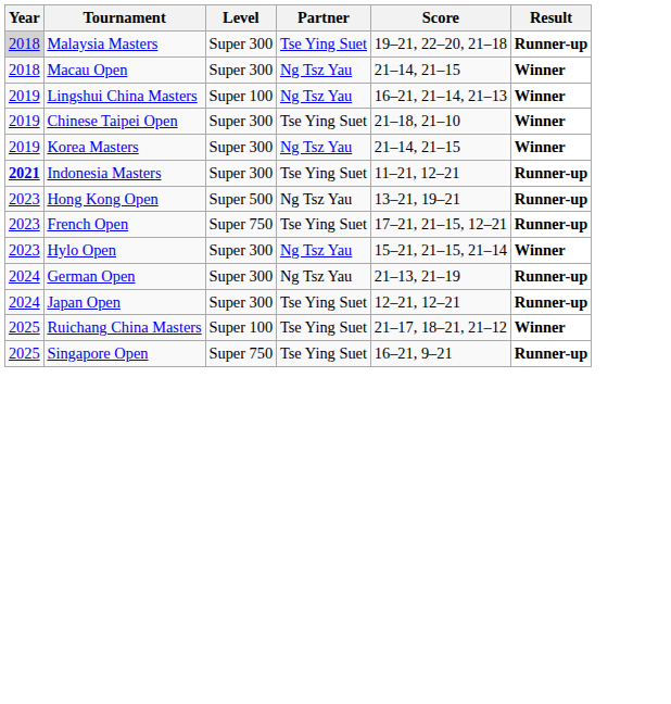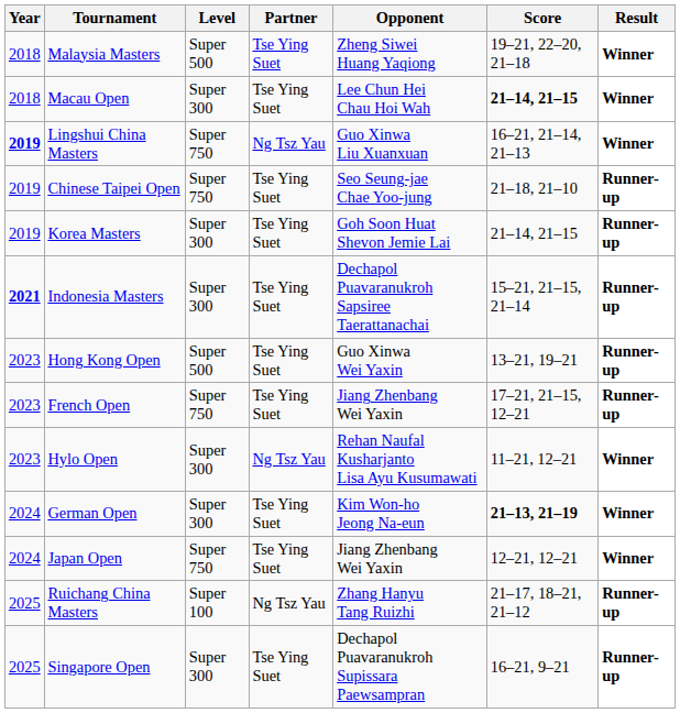+ column: Opponent | Zheng Siwei Huang Yaqiong | Lee Chun Hei Chau Hoi Wah | Guo Xinwa Liu Xuanxuan | Seo Seung-jae Chae Yoo-jung | Goh Soon Huat Shevon Jemie Lai | Dechapol Puavaranukroh Sapsiree Taerattanachai | Guo Xinwa Wei Yaxin | Jiang Zhenbang Wei Yaxin | Rehan Naufal Kusharjanto Lisa Ayu Kusumawati | Kim Won-ho Jeong Na-eun | Jiang Zhenbang Wei Yaxin | Zhang Hanyu Tang Ruizhi | Dechapol Puavaranukroh Supissara Paewsampran
Malaysia Masters | Year: lightgrey background -> no background
Malaysia Masters | Level: Super 300 -> Super 500
Malaysia Masters | Result: Runner-up -> Winner
Macau Open | Partner: Ng Tsz Yau -> Tse Ying Suet
Macau Open | Score: normal -> bold
Lingshui China Masters | Year: normal -> bold
Lingshui China Masters | Level: Super 100 -> Super 750
Chinese Taipei Open | Level: Super 300 -> Super 750
Chinese Taipei Open | Result: Winner -> Runner-up
Korea Masters | Partner: Ng Tsz Yau -> Tse Ying Suet
Korea Masters | Result: Winner -> Runner-up
Indonesia Masters | Score: 11–21, 12–21 -> 15–21, 21–15, 21–14
Hong Kong Open | Partner: Ng Tsz Yau -> Tse Ying Suet
Hylo Open | Score: 15–21, 21–15, 21–14 -> 11–21, 12–21
German Open | Partner: Ng Tsz Yau -> Tse Ying Suet
German Open | Score: normal -> bold
German Open | Result: Runner-up -> Winner
Japan Open | Level: Super 300 -> Super 750
Japan Open | Result: Runner-up -> Winner
Ruichang China Masters | Partner: Tse Ying Suet -> Ng Tsz Yau
Ruichang China Masters | Result: Winner -> Runner-up
Singapore Open | Level: Super 750 -> Super 300
